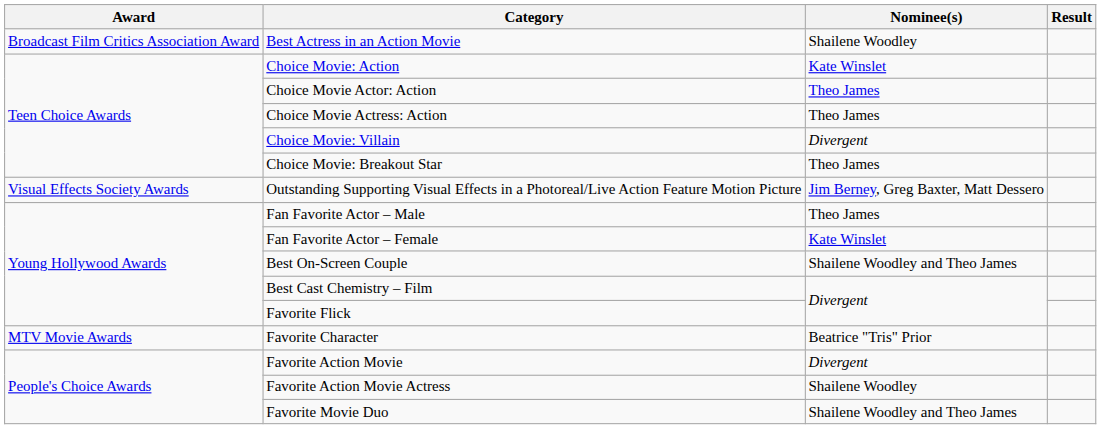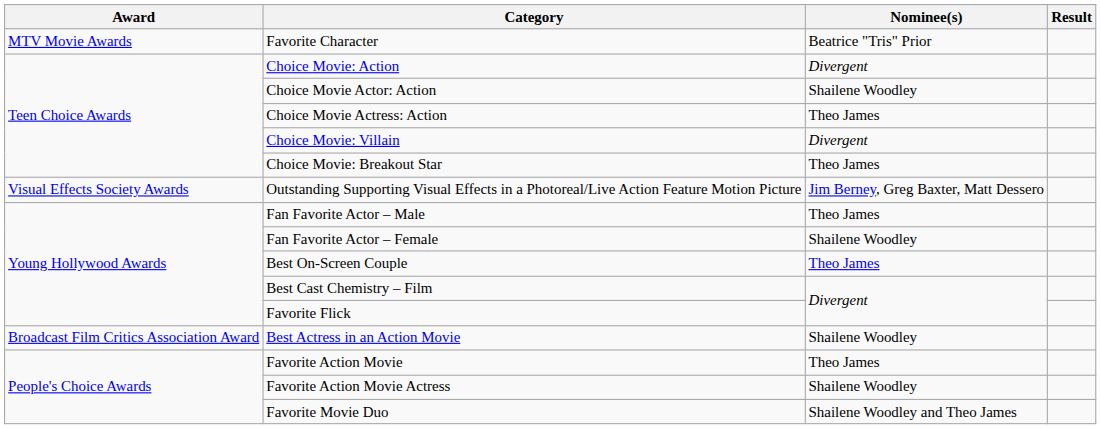rows swapped: Favorite Character <-> Best Actress in an Action Movie
Choice Movie: Action | Nominee(s): Kate Winslet -> Divergent
Choice Movie Actor: Action | Nominee(s): Theo James -> Shailene Woodley
Fan Favorite Actor – Female | Nominee(s): Kate Winslet -> Shailene Woodley
Best On-Screen Couple | Nominee(s): Shailene Woodley and Theo James -> Theo James
Favorite Action Movie | Nominee(s): Divergent -> Theo James
